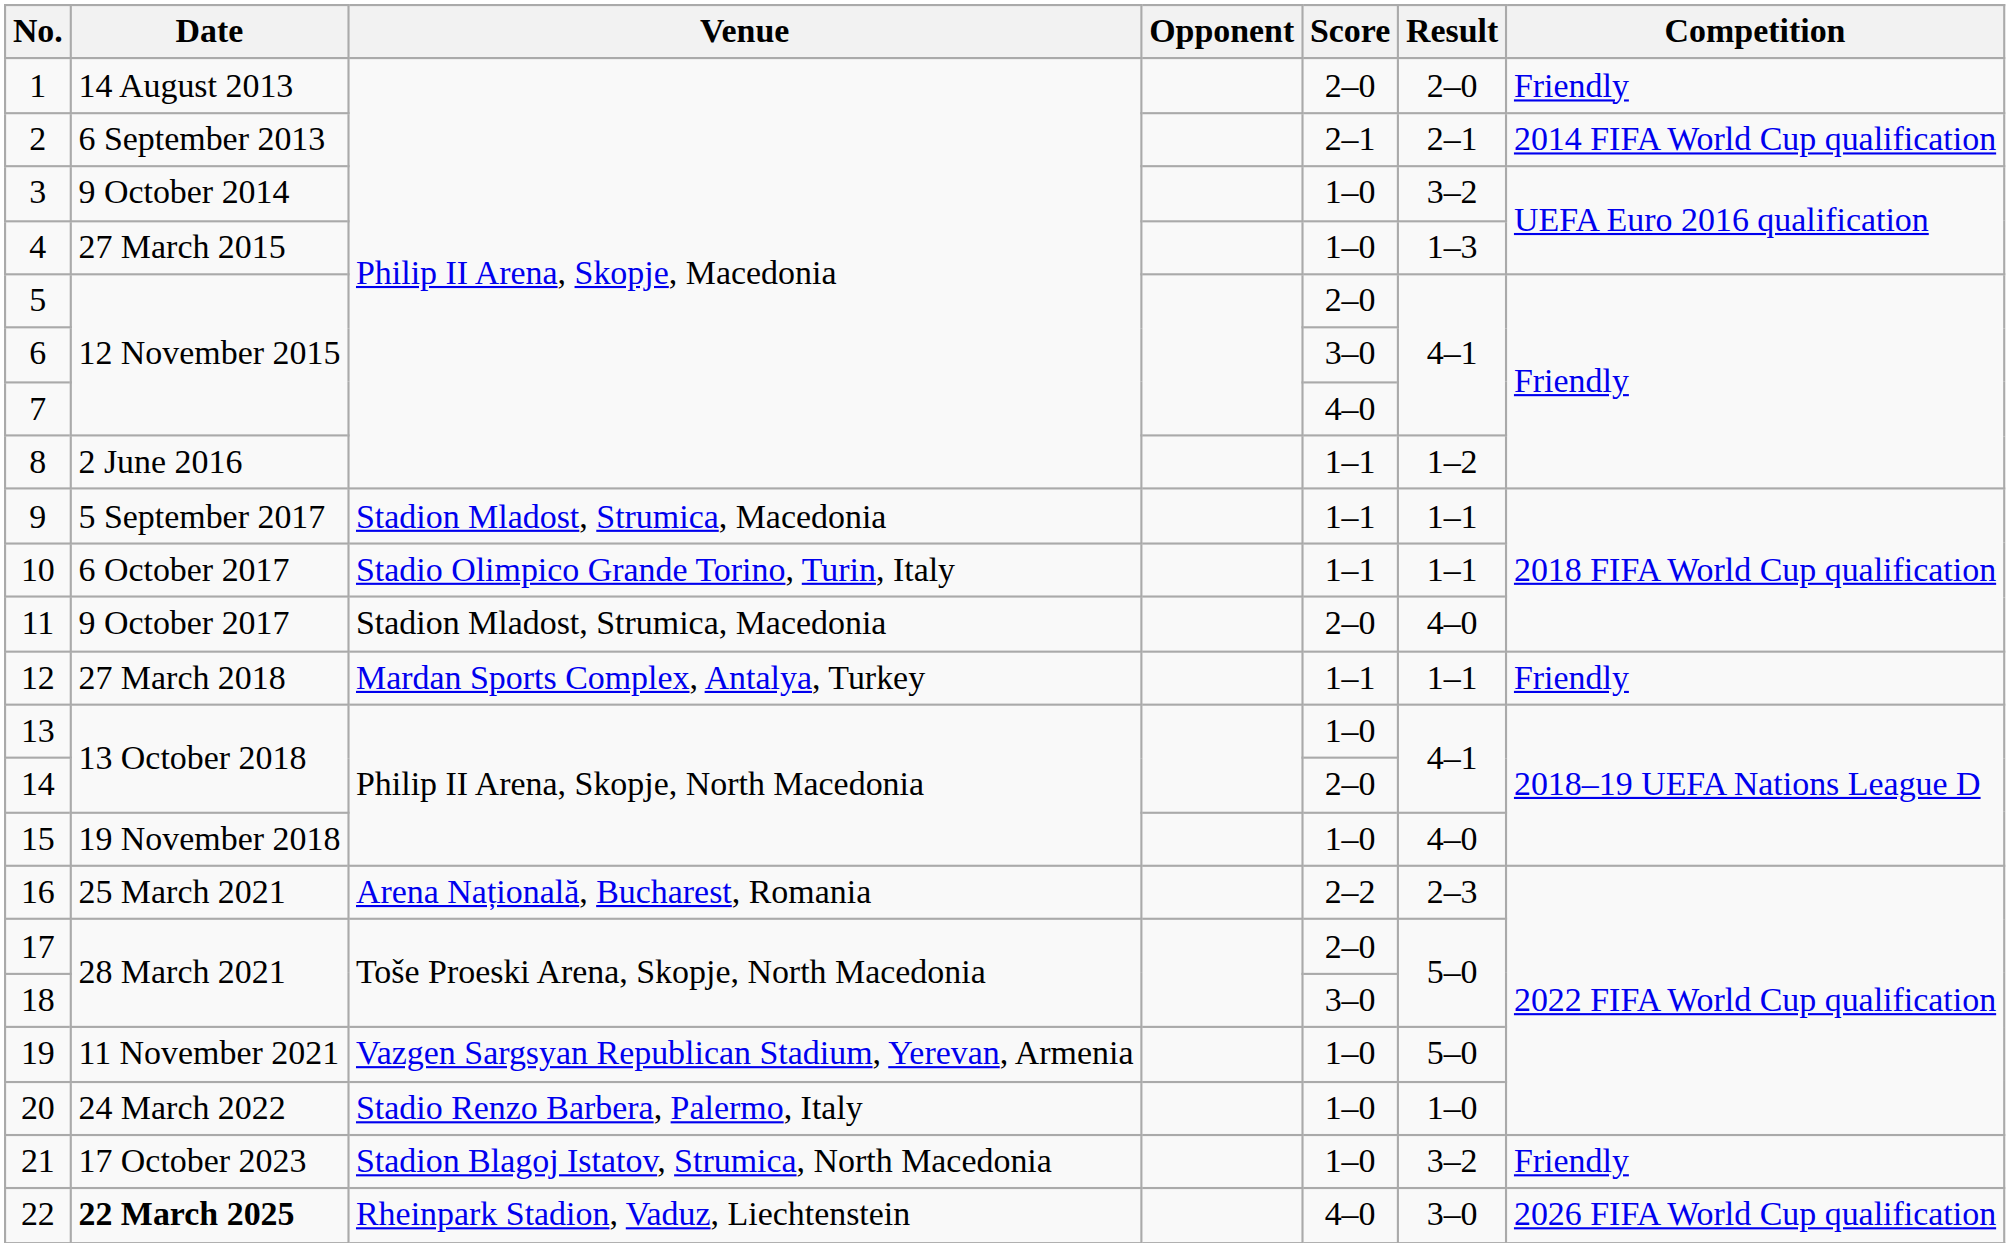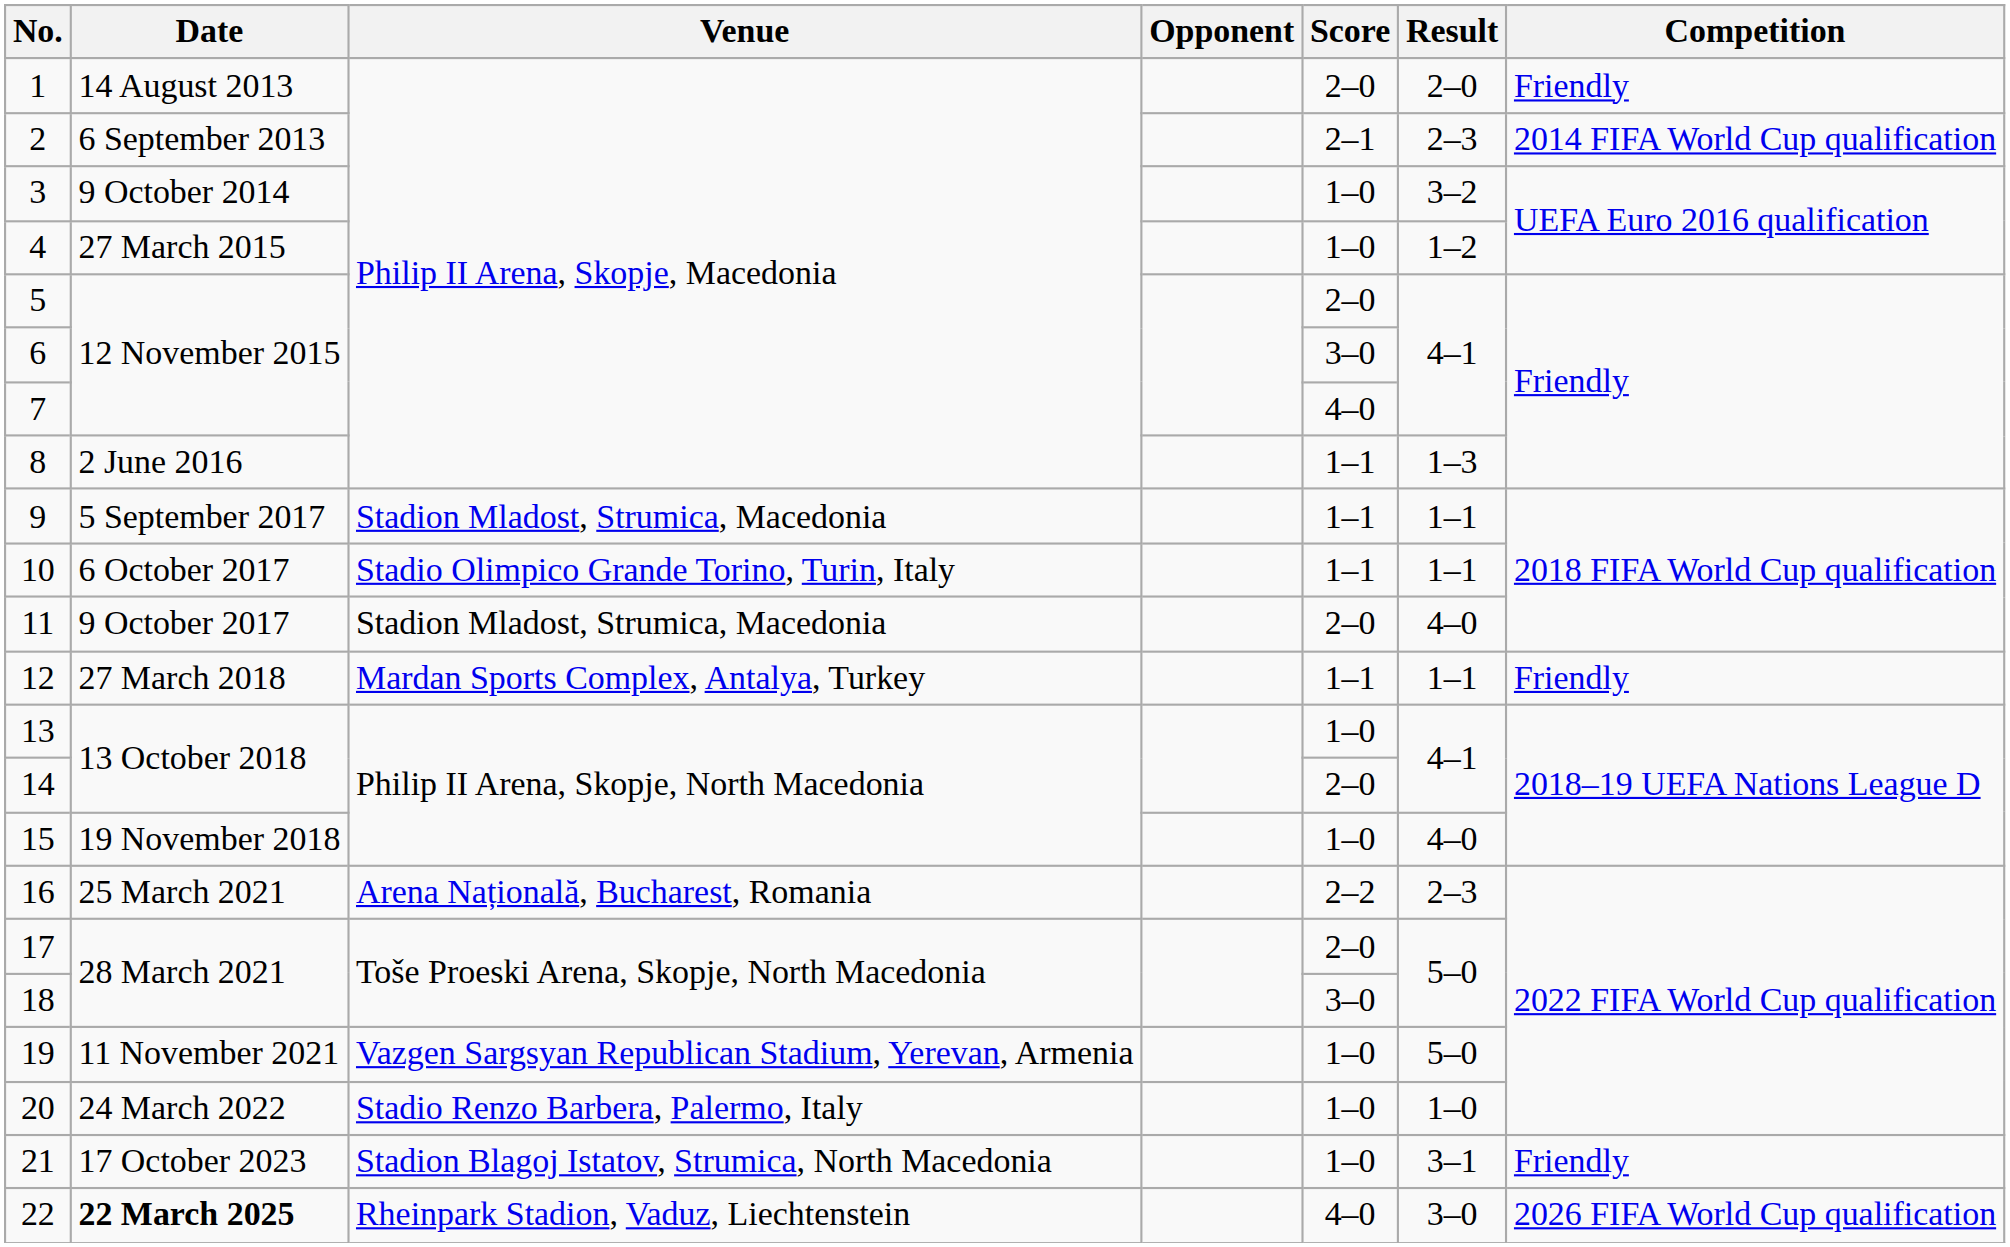2 | Result: 2–1 -> 2–3
4 | Result: 1–3 -> 1–2
8 | Result: 1–2 -> 1–3
21 | Result: 3–2 -> 3–1
